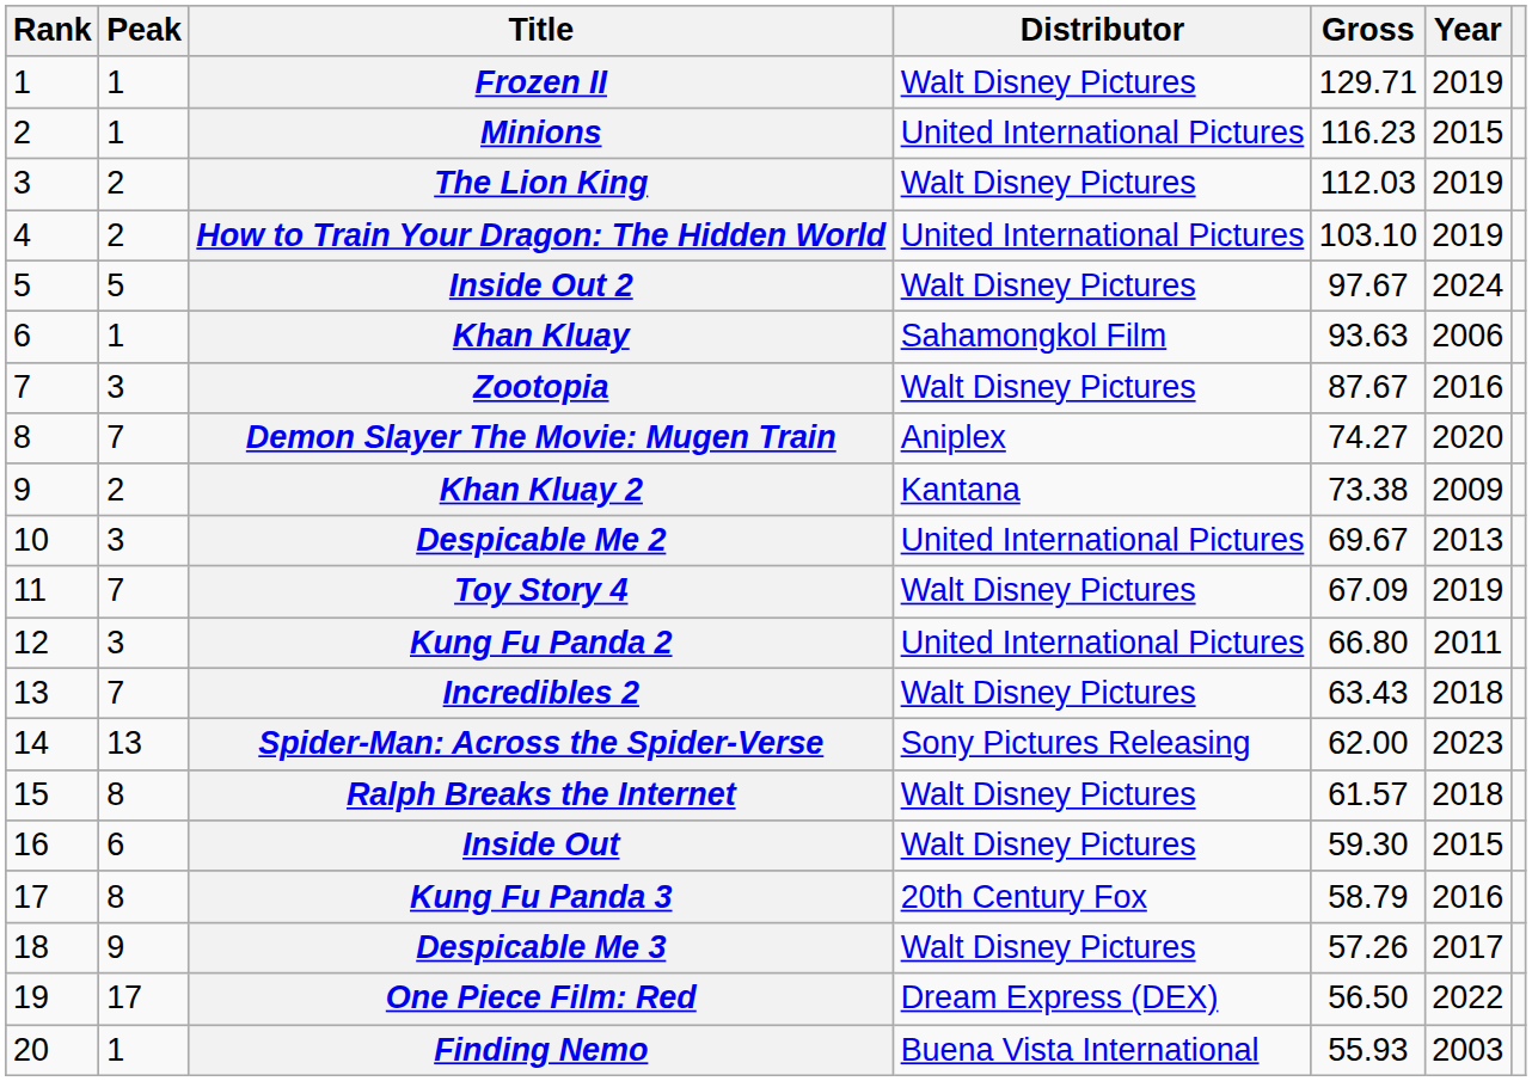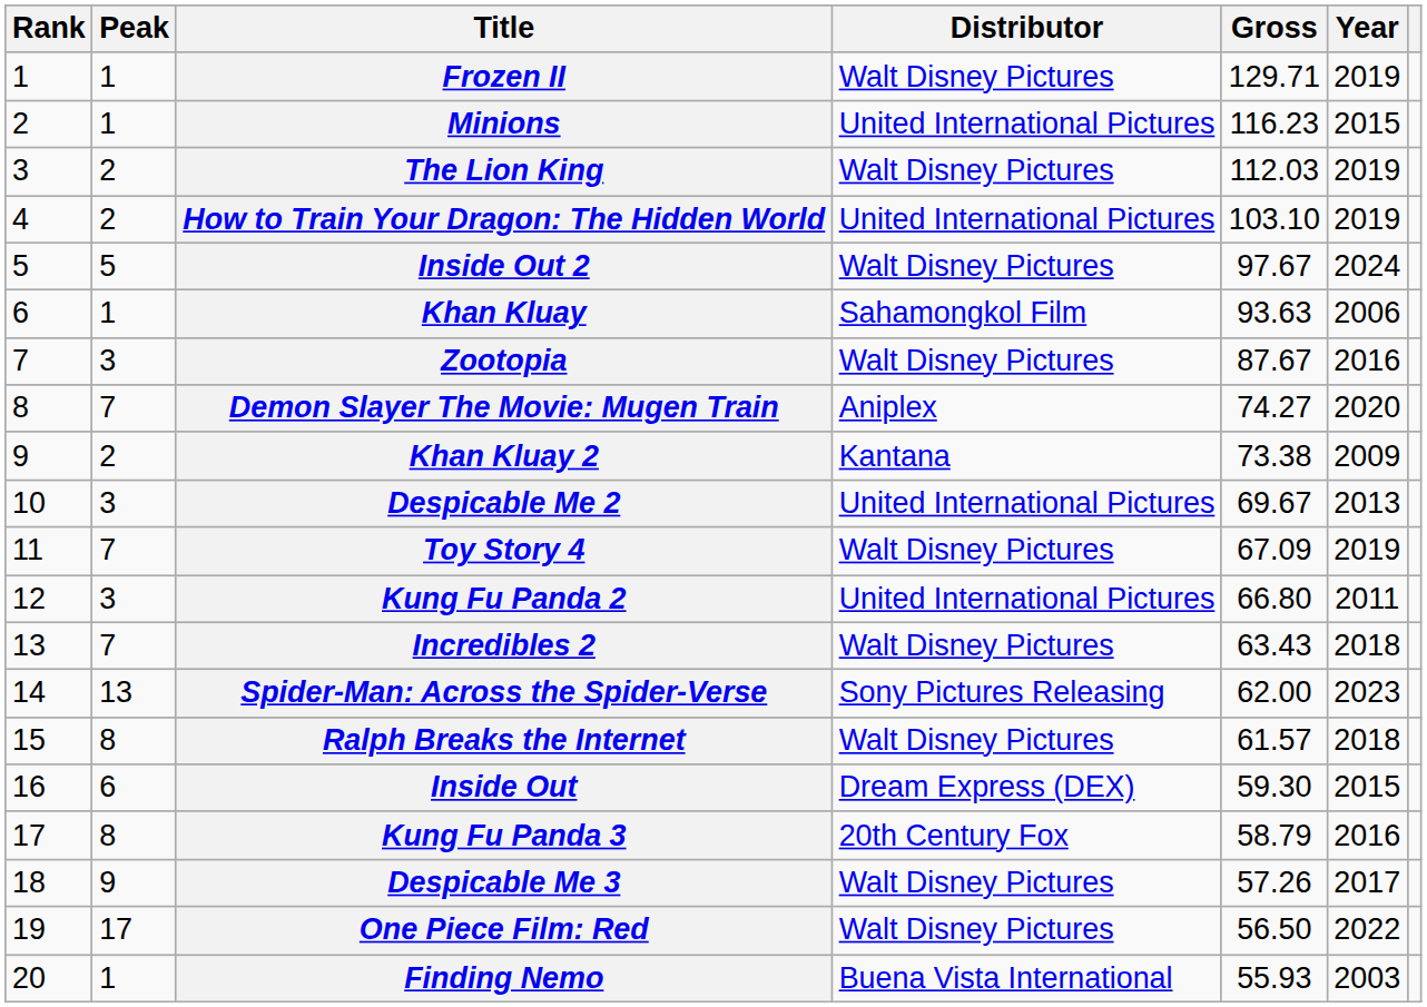Inside Out | Distributor: Walt Disney Pictures -> Dream Express (DEX)
One Piece Film: Red | Distributor: Dream Express (DEX) -> Walt Disney Pictures
